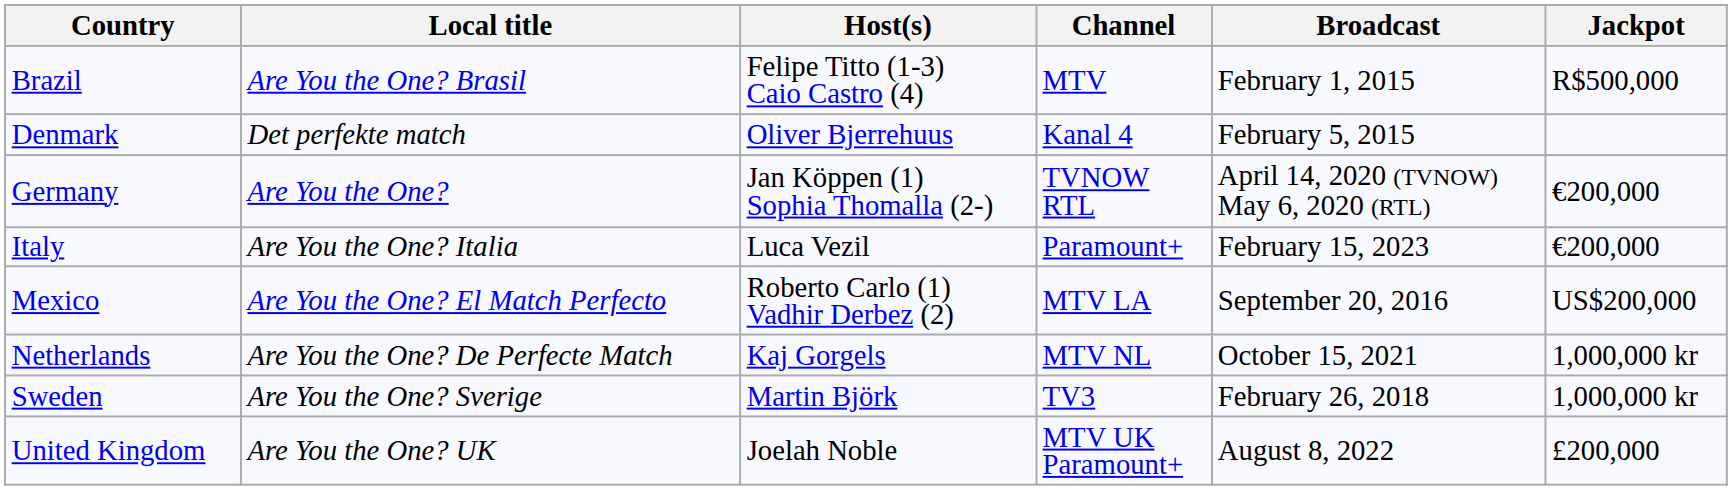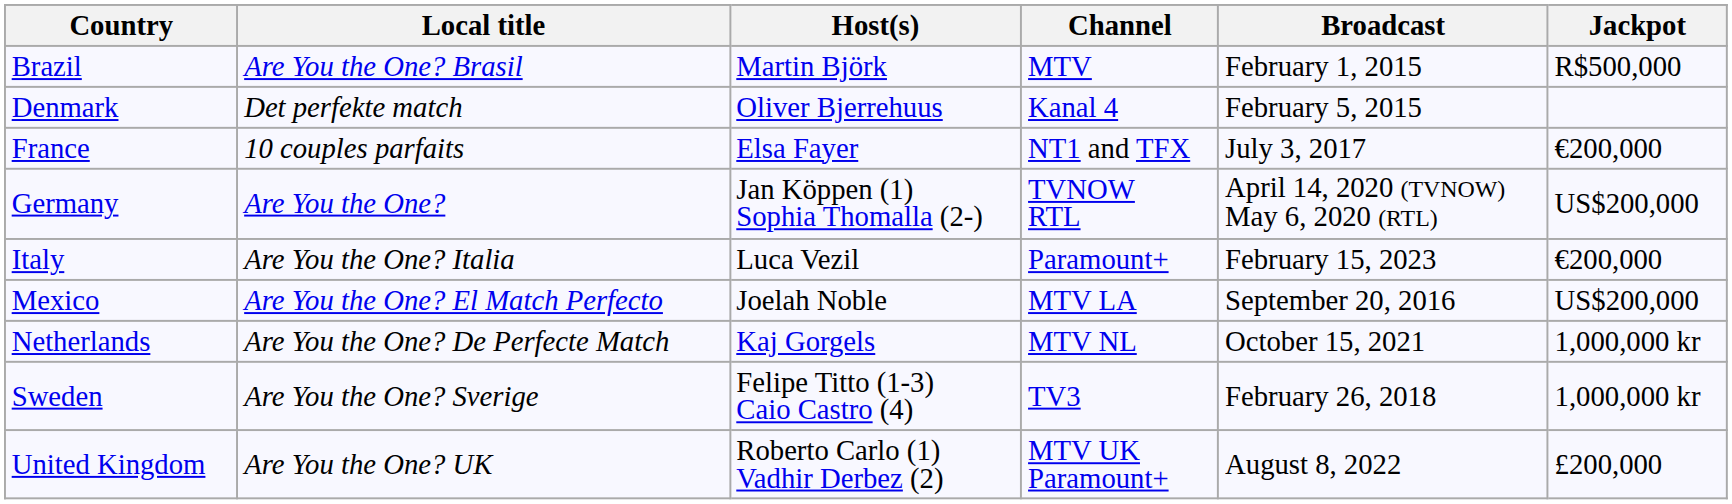Brazil | Host(s): Felipe Titto (1-3) Caio Castro (4) -> Martin Björk
+ row: France | 10 couples parfaits | Elsa Fayer | NT1 and TFX | July 3, 2017 | €200,000
Germany | Jackpot: €200,000 -> US$200,000
Mexico | Host(s): Roberto Carlo (1) Vadhir Derbez (2) -> Joelah Noble
Sweden | Host(s): Martin Björk -> Felipe Titto (1-3) Caio Castro (4)
United Kingdom | Host(s): Joelah Noble -> Roberto Carlo (1) Vadhir Derbez (2)
